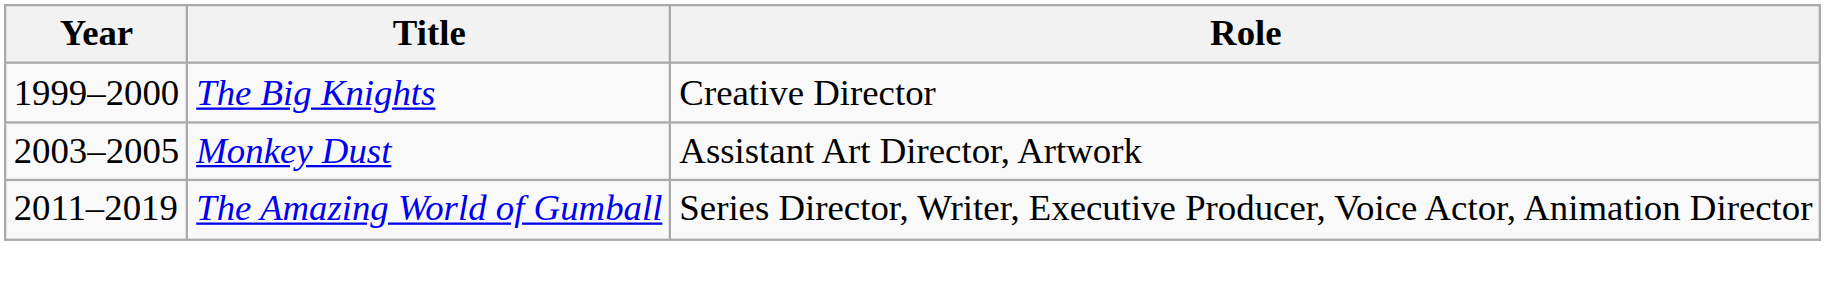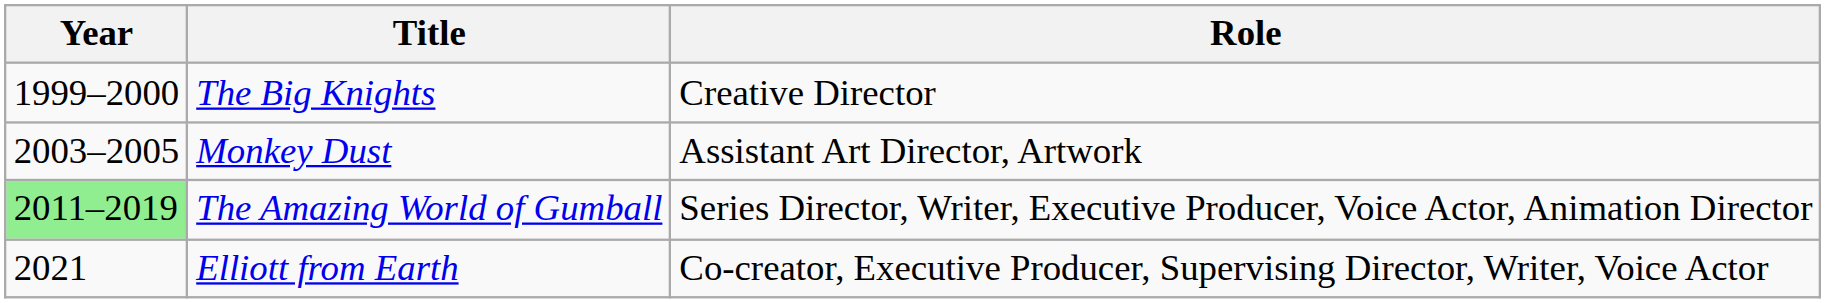The Amazing World of Gumball | Year: no background -> lightgreen background
+ row: 2021 | Elliott from Earth | Co-creator, Executive Producer, Supervising Director, Writer, Voice Actor
